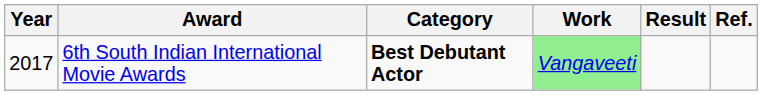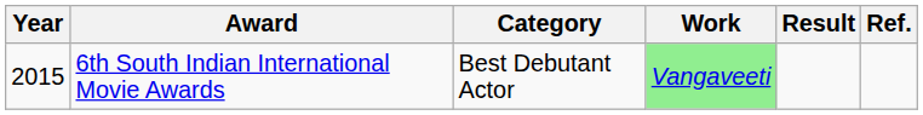6th South Indian International Movie Awards | Year: 2017 -> 2015
6th South Indian International Movie Awards | Category: bold -> normal
